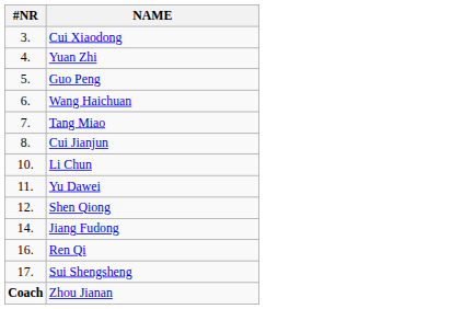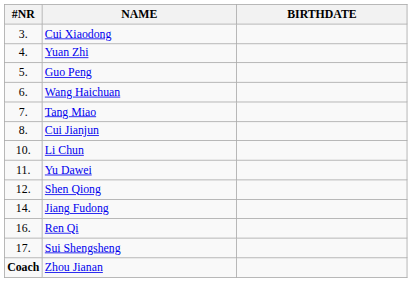+ column: BIRTHDATE
